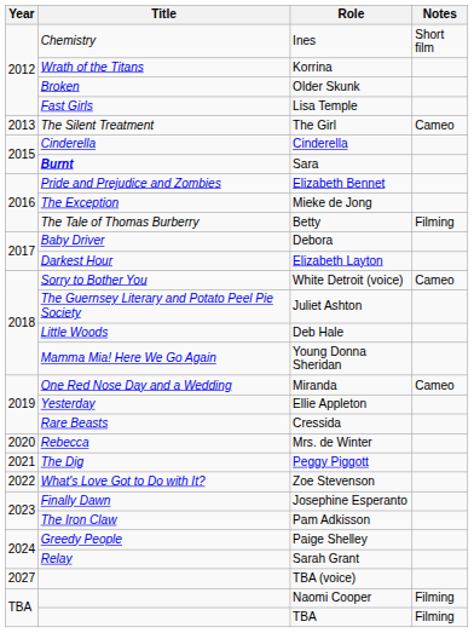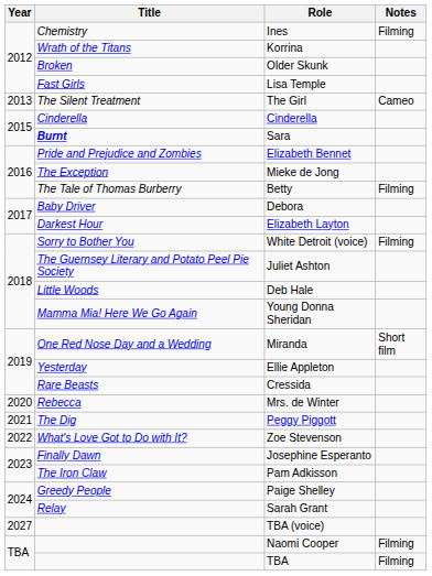Ines | Notes: Short film -> Filming
White Detroit (voice) | Notes: Cameo -> Filming
Miranda | Notes: Cameo -> Short film
